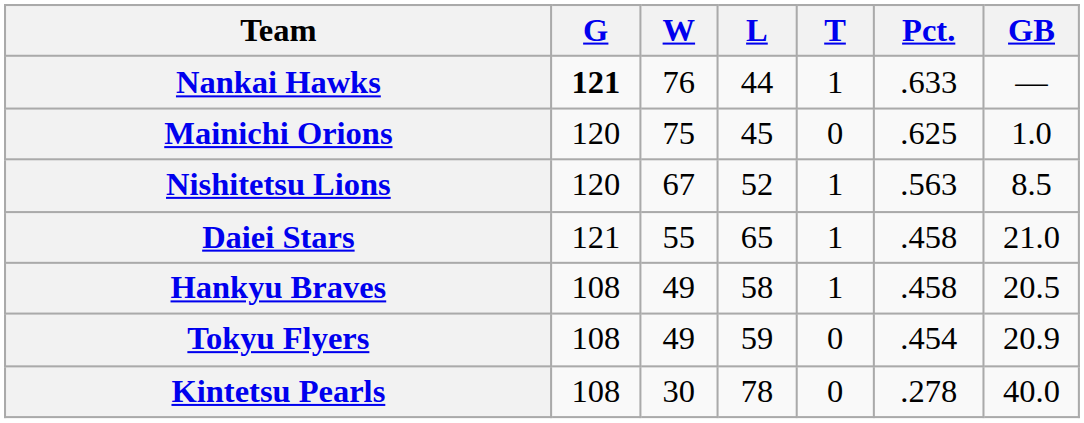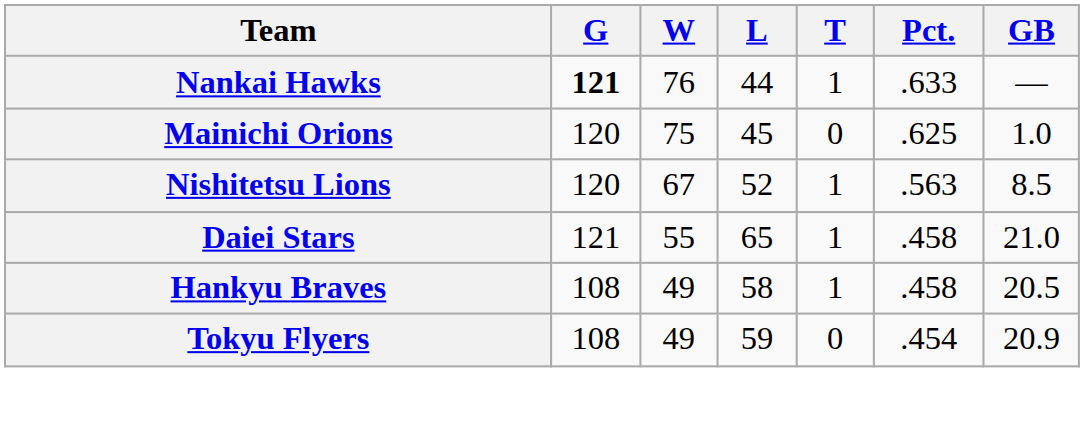- row: Kintetsu Pearls | 108 | 30 | 78 | 0 | .278 | 40.0
